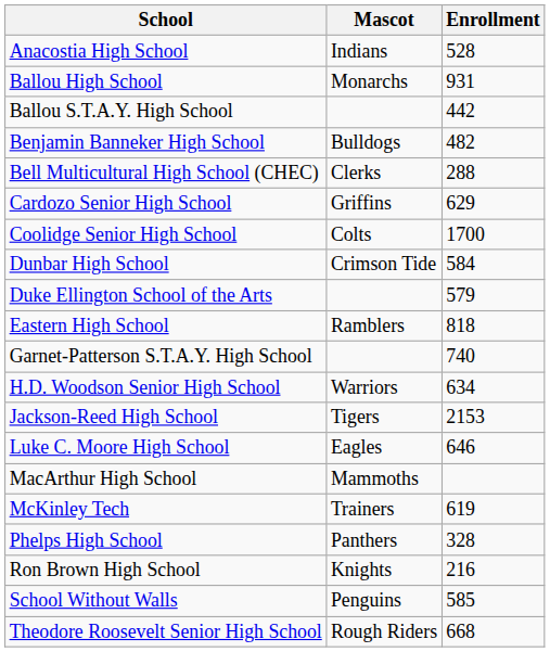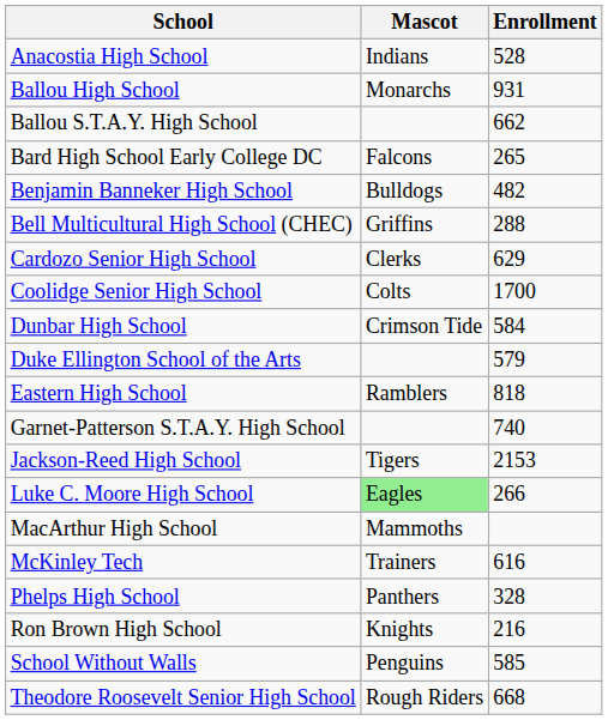Ballou S.T.A.Y. High School | Enrollment: 442 -> 662
+ row: Bard High School Early College DC | Falcons | 265
Bell Multicultural High School (CHEC) | Mascot: Clerks -> Griffins
Cardozo Senior High School | Mascot: Griffins -> Clerks
- row: H.D. Woodson Senior High School | Warriors | 634
Luke C. Moore High School | Mascot: no background -> lightgreen background
Luke C. Moore High School | Enrollment: 646 -> 266
McKinley Tech | Enrollment: 619 -> 616
